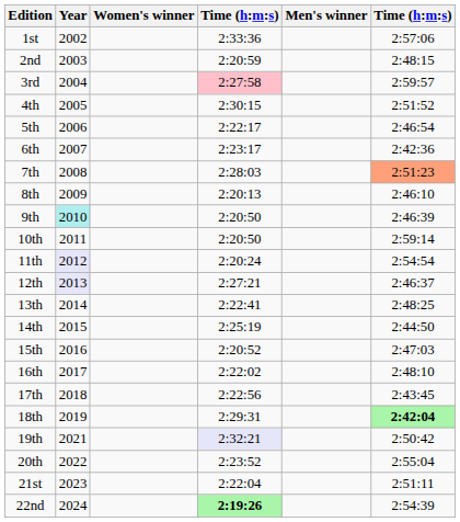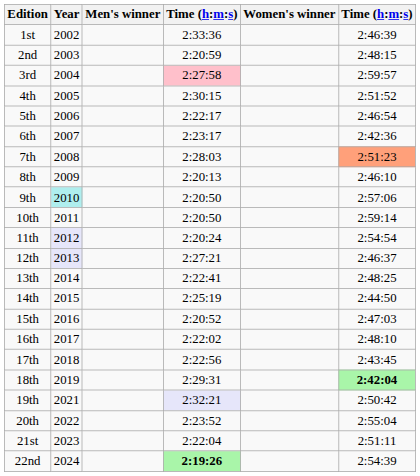columns swapped: Men's winner <-> Women's winner
1st | column 6: 2:57:06 -> 2:46:39
9th | column 6: 2:46:39 -> 2:57:06
